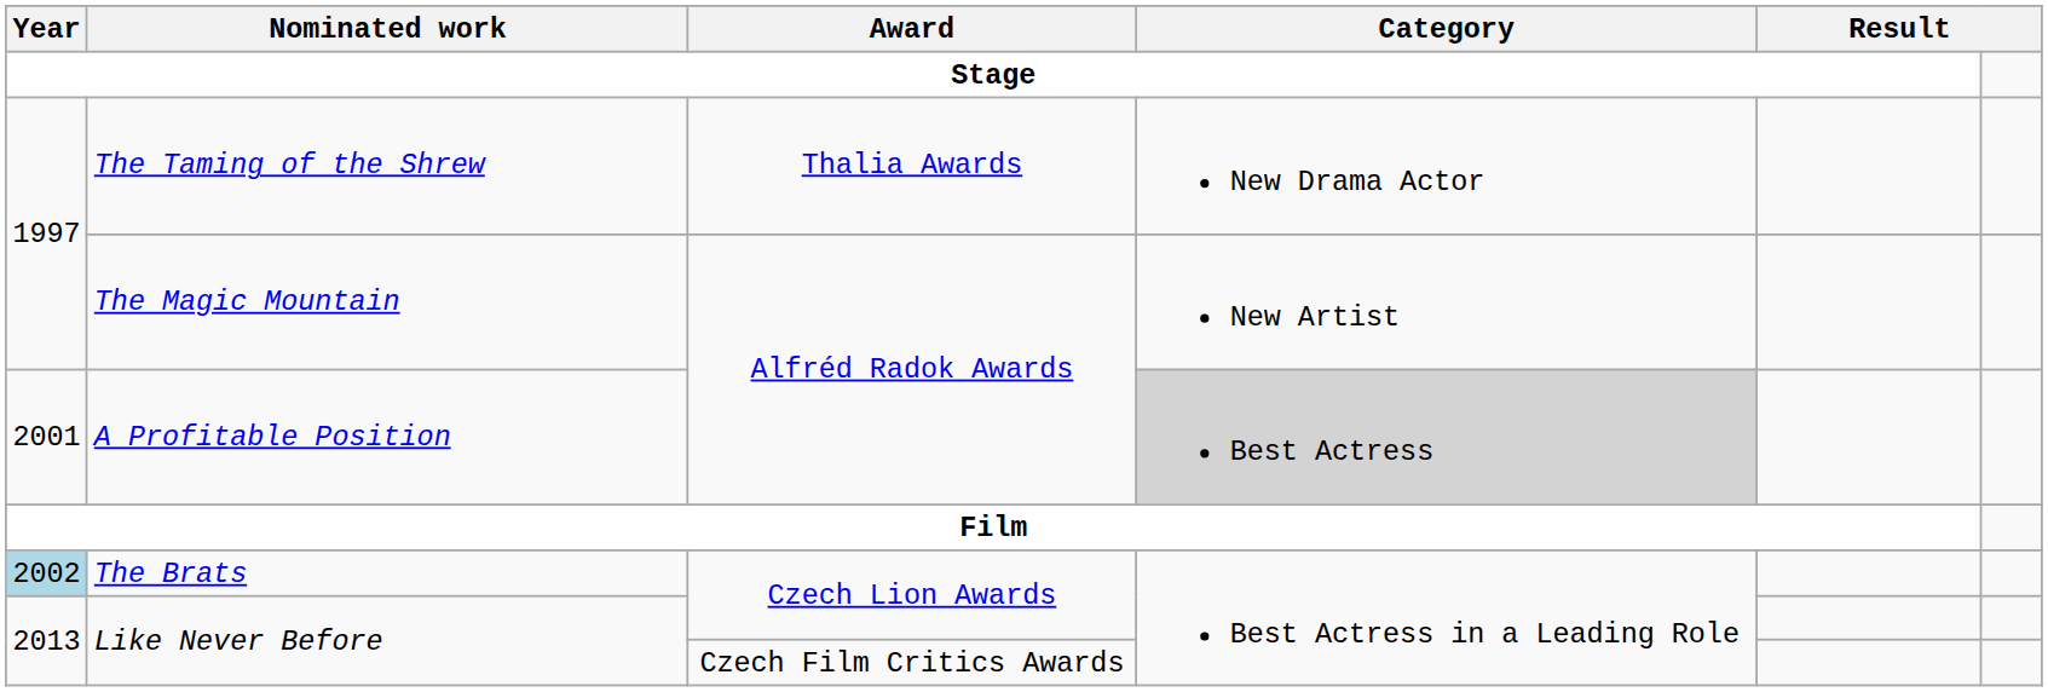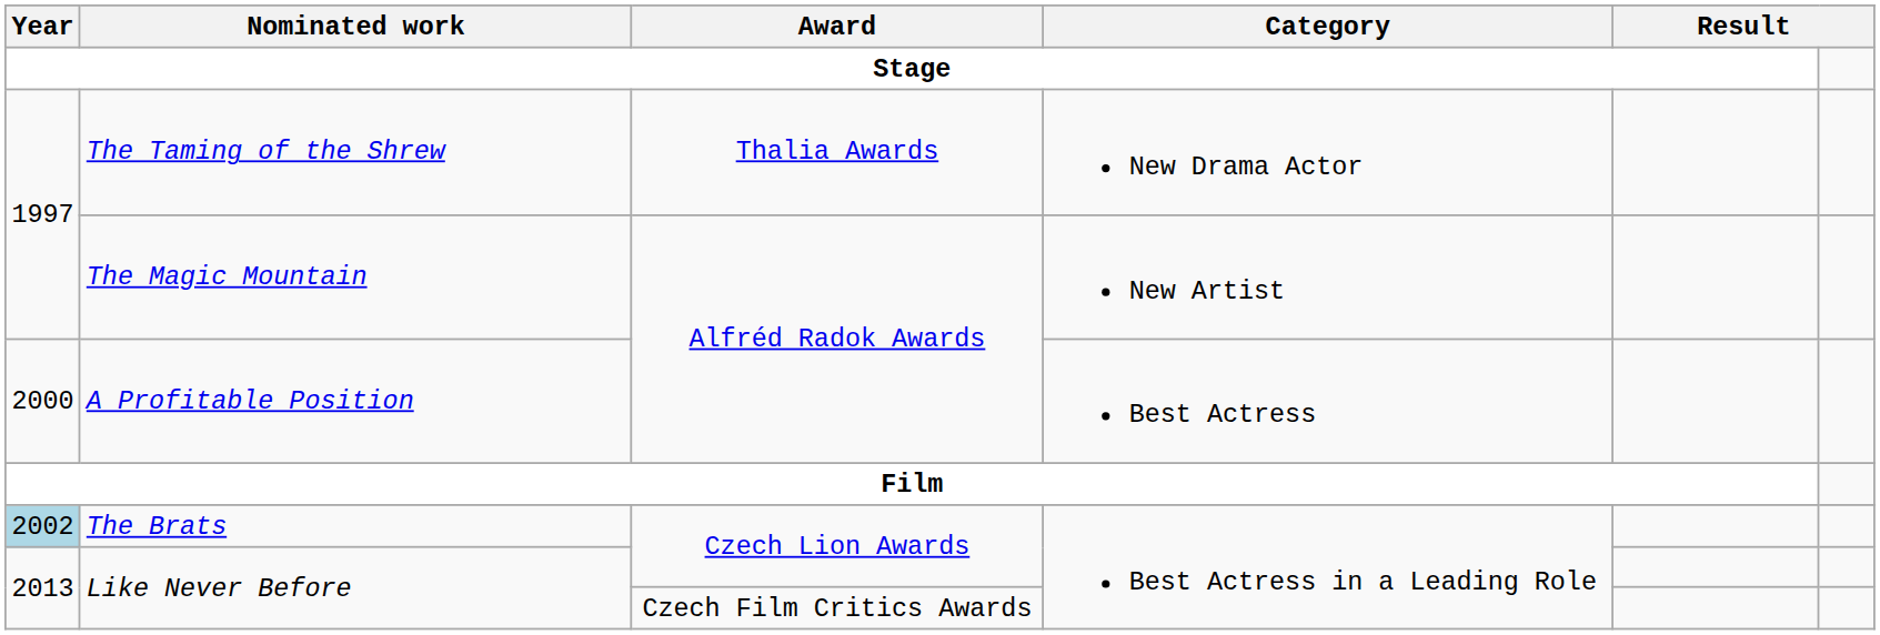A Profitable Position | Year / Stage: 2001 -> 2000
A Profitable Position | Category / Stage: lightgrey background -> no background
